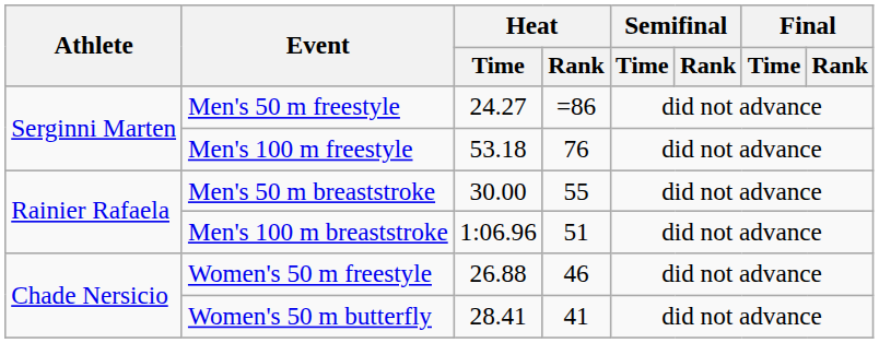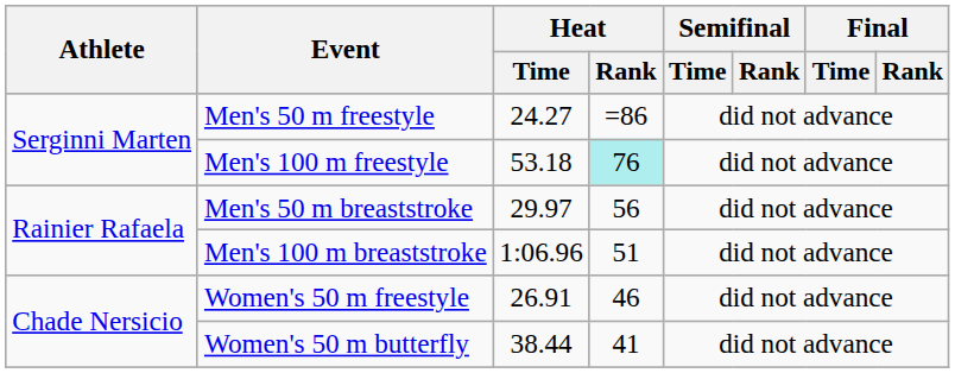Men's 100 m freestyle | Heat / Rank: no background -> paleturquoise background
Men's 50 m breaststroke | Heat / Time: 30.00 -> 29.97
Men's 50 m breaststroke | Heat / Rank: 55 -> 56
Women's 50 m freestyle | Heat / Time: 26.88 -> 26.91
Women's 50 m butterfly | Heat / Time: 28.41 -> 38.44
